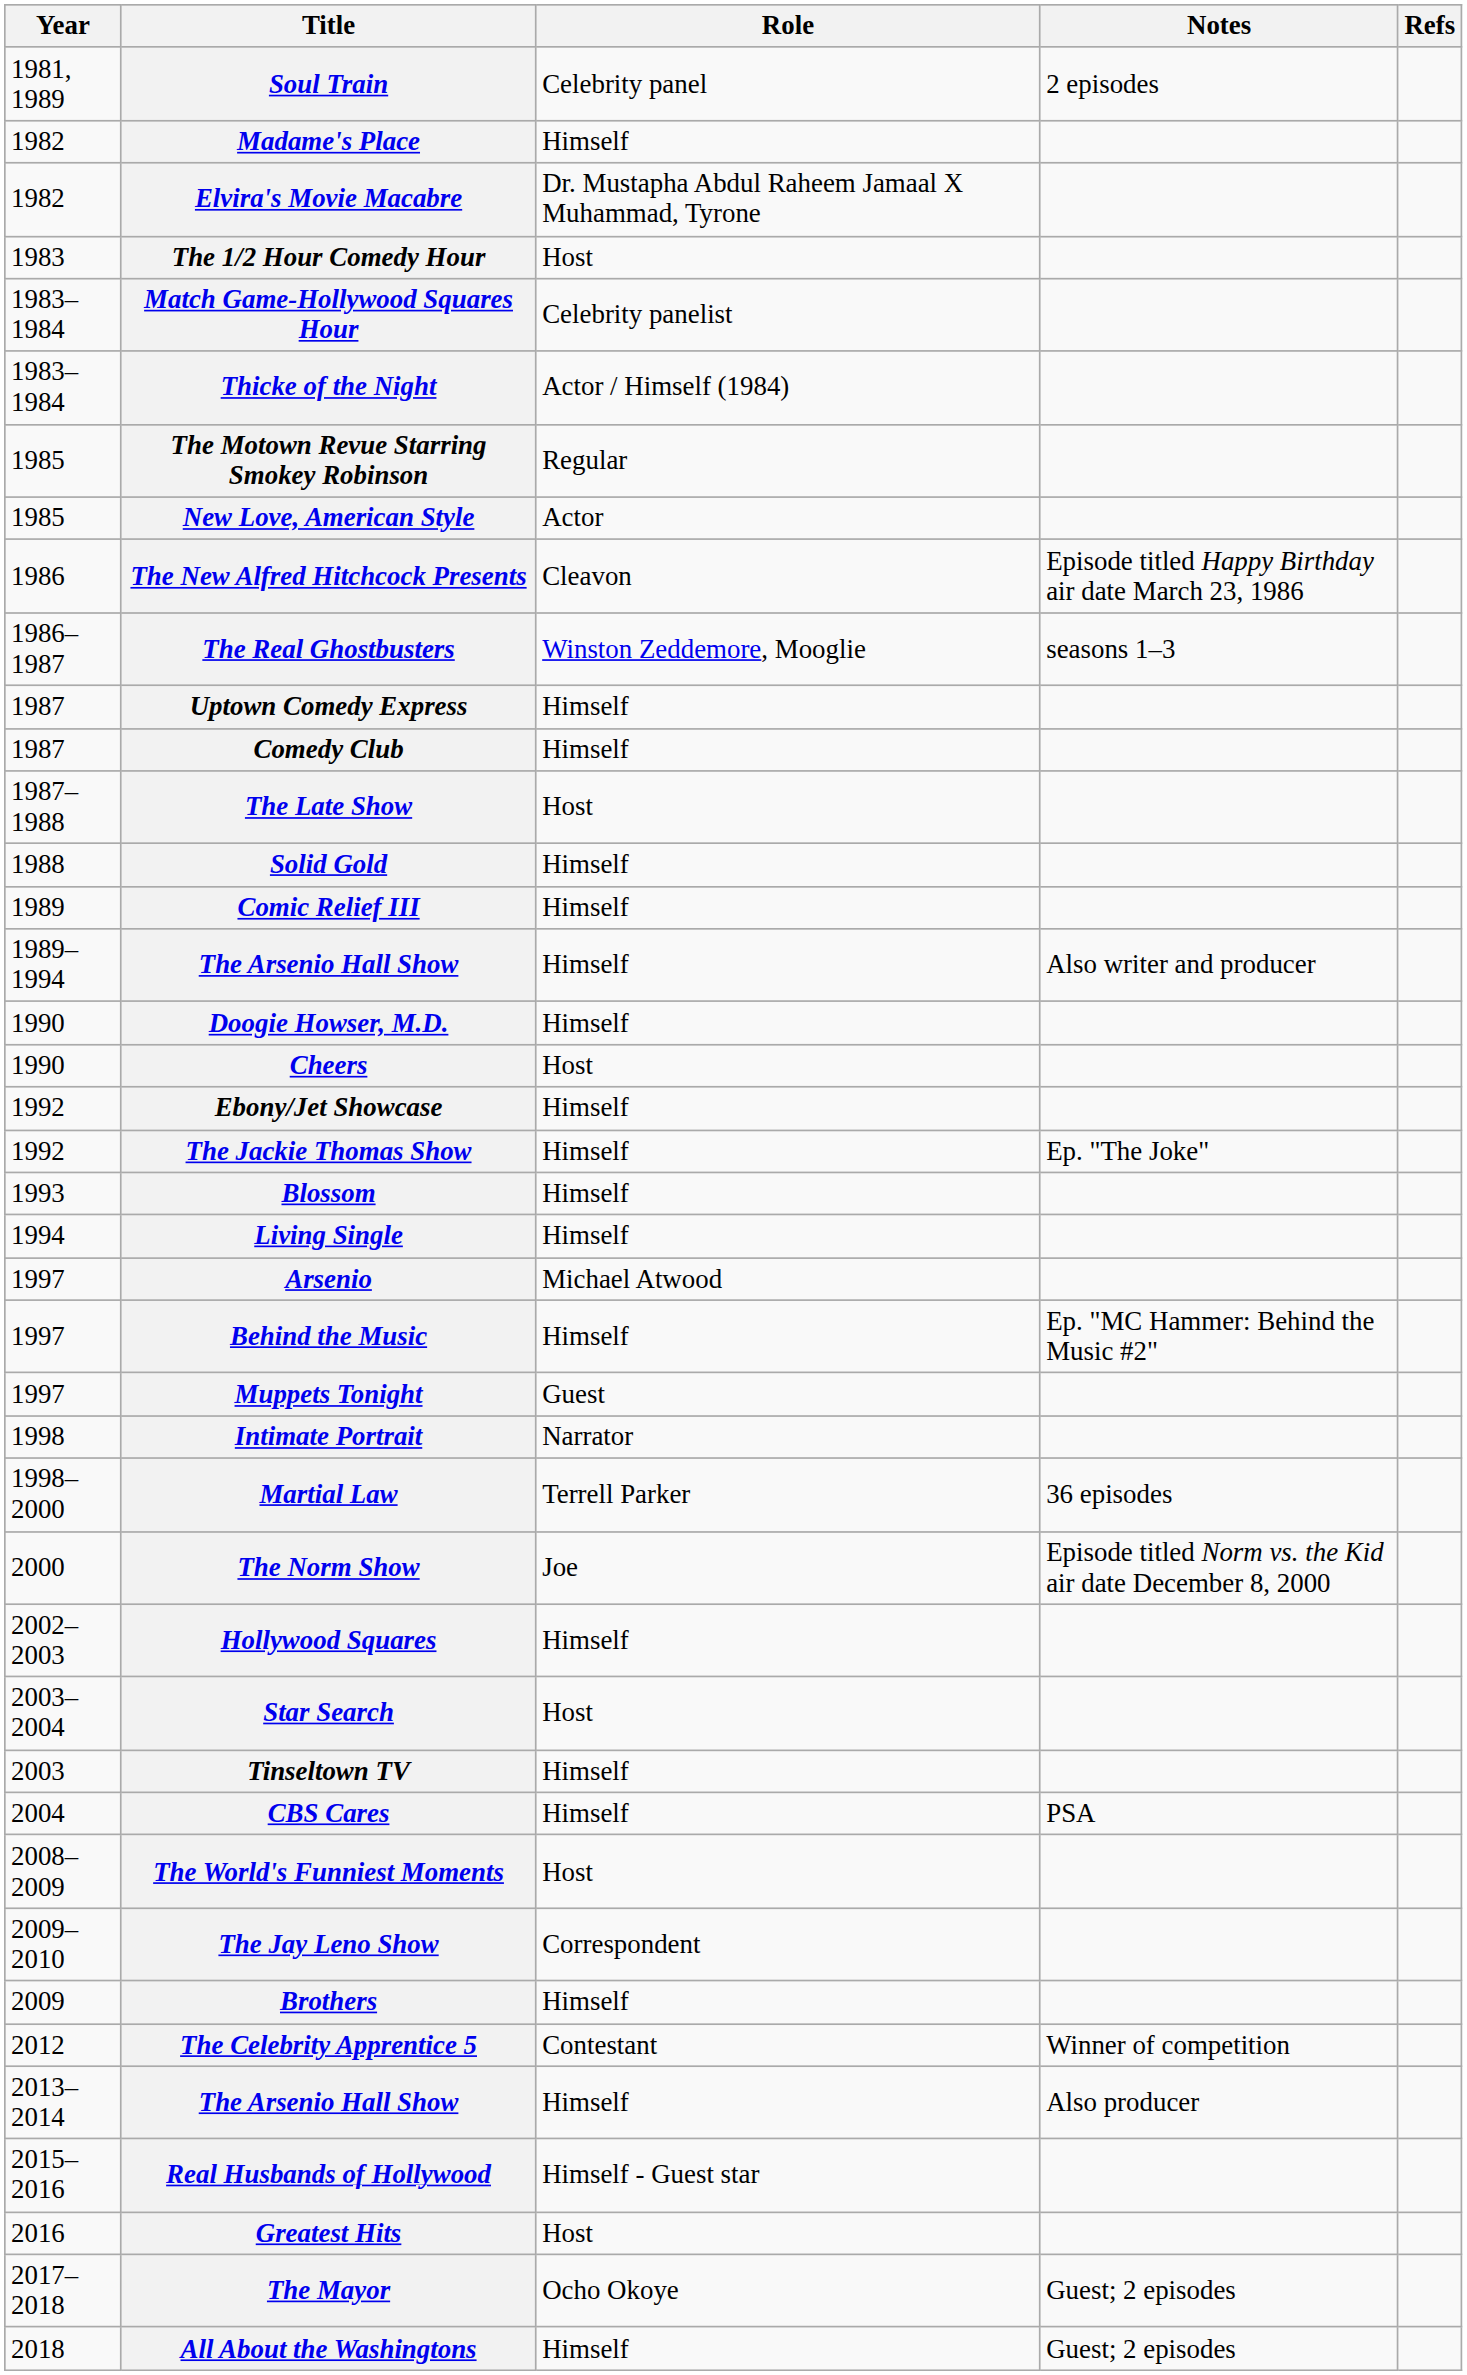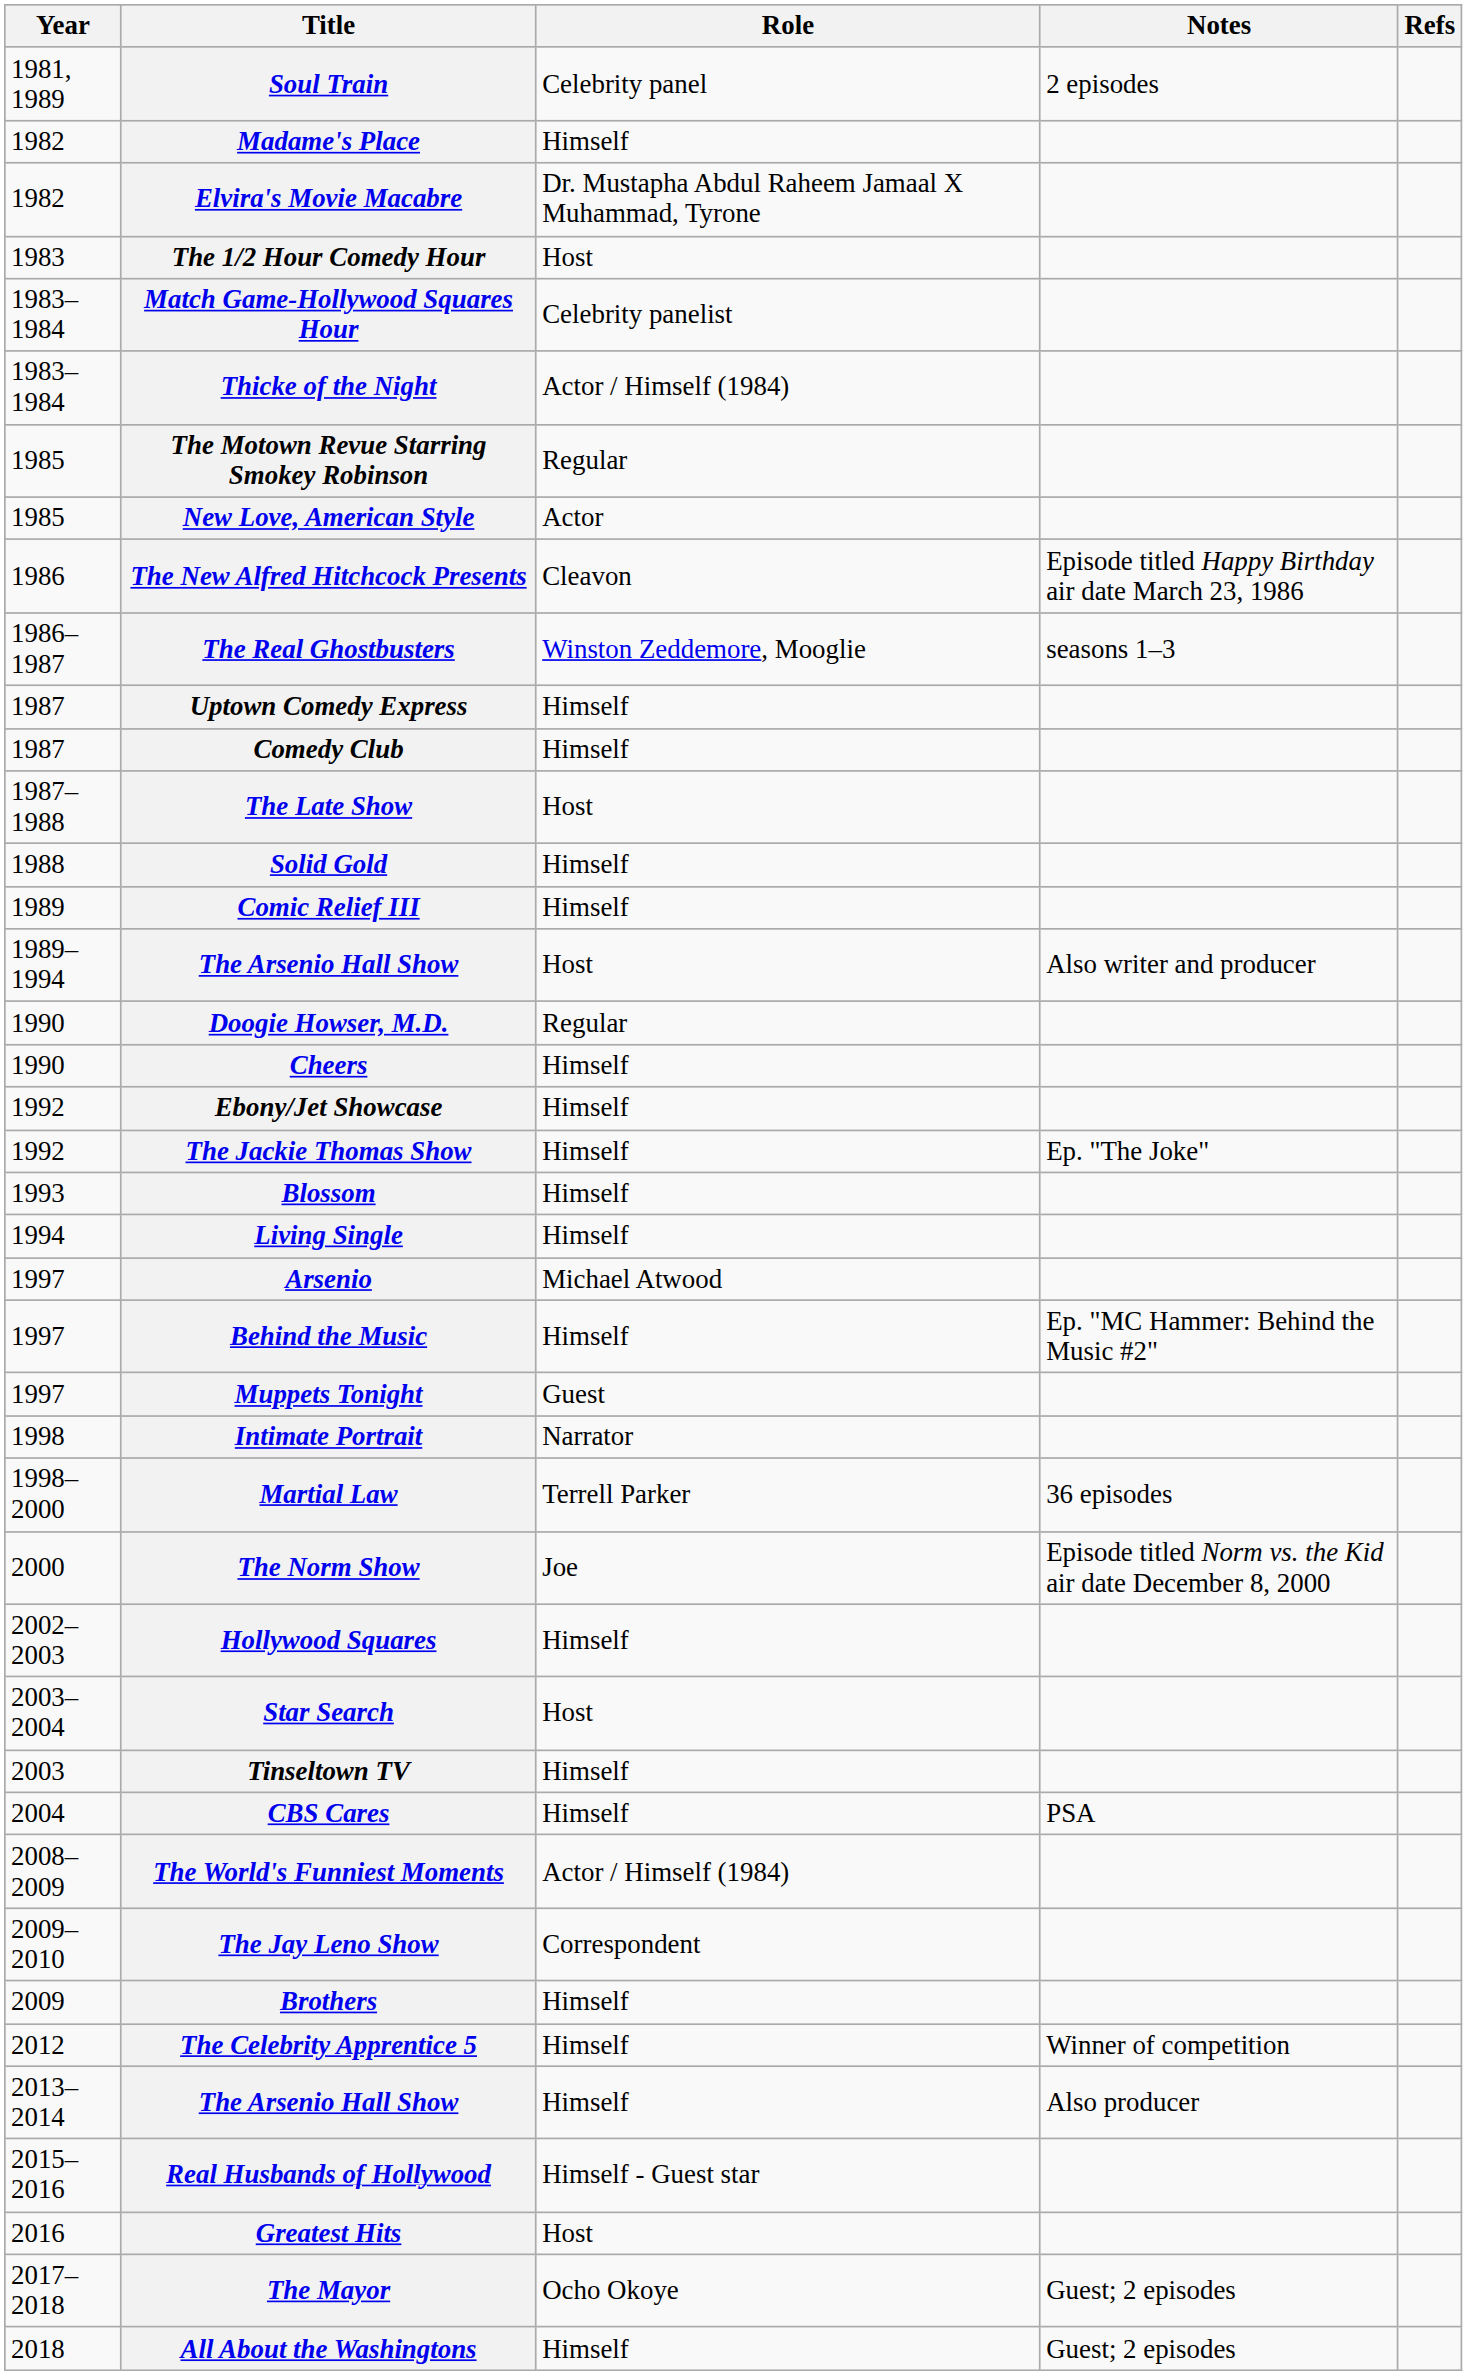1989–1994 / The Arsenio Hall Show | Role: Himself -> Host
Doogie Howser, M.D. | Role: Himself -> Regular
Cheers | Role: Host -> Himself
The World's Funniest Moments | Role: Host -> Actor / Himself (1984)
The Celebrity Apprentice 5 | Role: Contestant -> Himself
